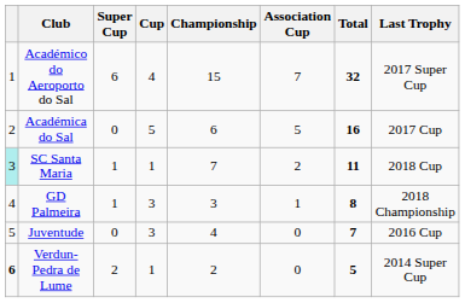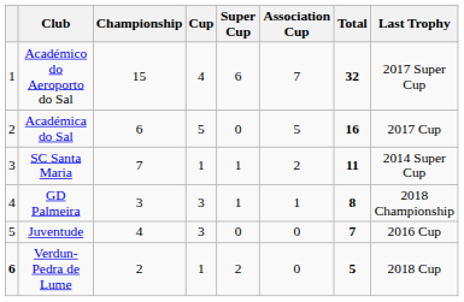columns swapped: Championship <-> Super Cup
SC Santa Maria | column 1: paleturquoise background -> no background
SC Santa Maria | Last Trophy: 2018 Cup -> 2014 Super Cup
Verdun-Pedra de Lume | Last Trophy: 2014 Super Cup -> 2018 Cup
